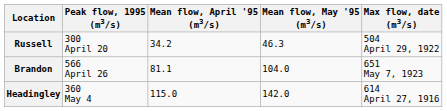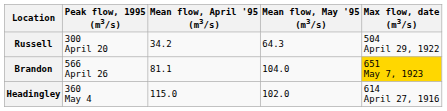Russell | Mean flow, May '95 (m3/s): 46.3 -> 64.3
Brandon | Max flow, date (m3/s): no background -> gold background
Headingley | Mean flow, May '95 (m3/s): 142.0 -> 102.0
